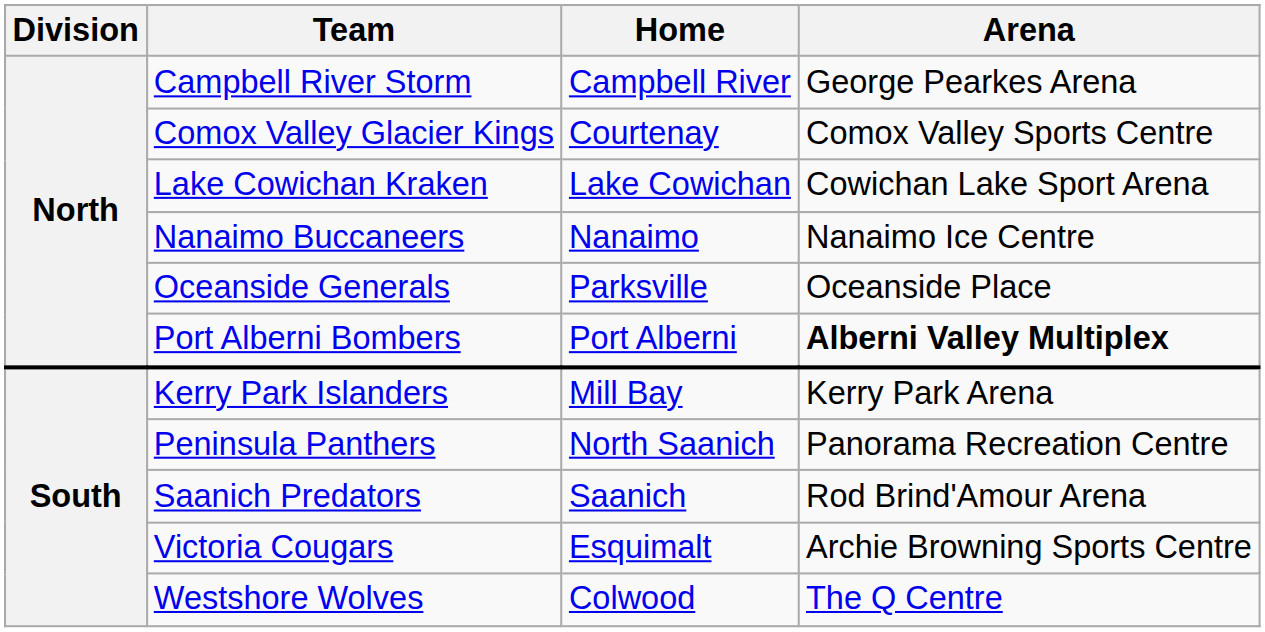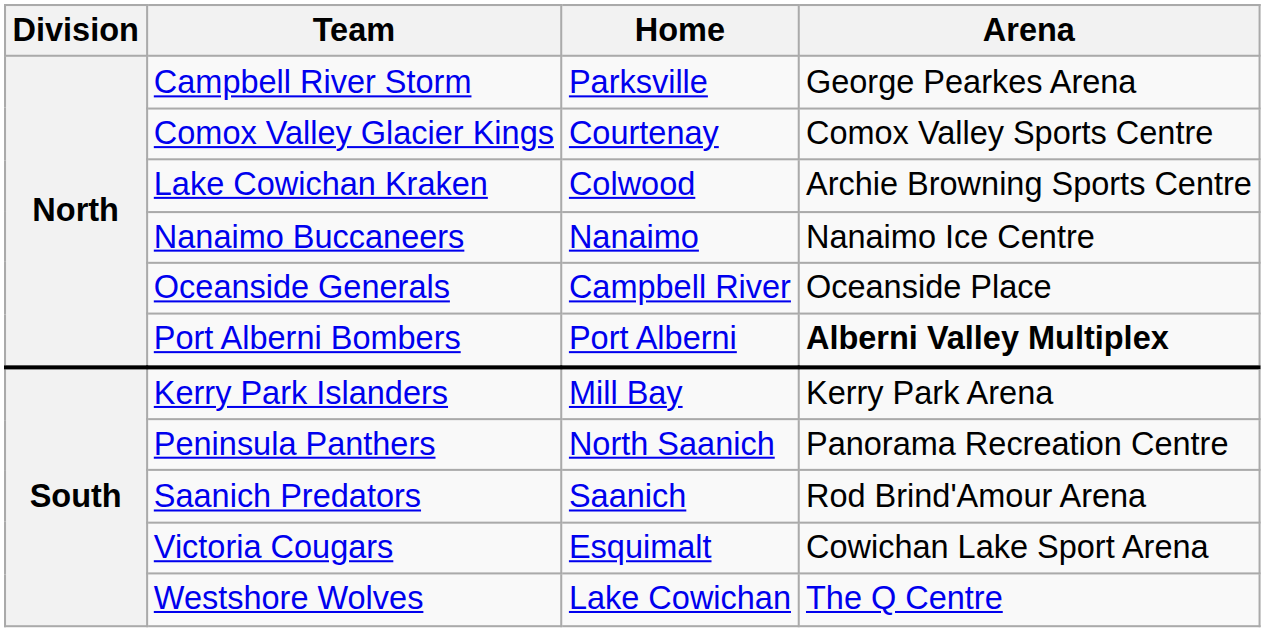Campbell River Storm | Home: Campbell River -> Parksville
Lake Cowichan Kraken | Home: Lake Cowichan -> Colwood
Lake Cowichan Kraken | Arena: Cowichan Lake Sport Arena -> Archie Browning Sports Centre
Oceanside Generals | Home: Parksville -> Campbell River
Victoria Cougars | Arena: Archie Browning Sports Centre -> Cowichan Lake Sport Arena
Westshore Wolves | Home: Colwood -> Lake Cowichan
